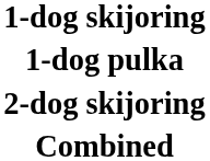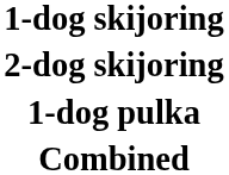rows swapped: 2-dog skijoring <-> 1-dog pulka
